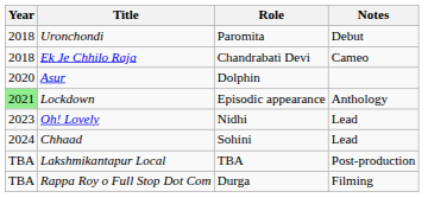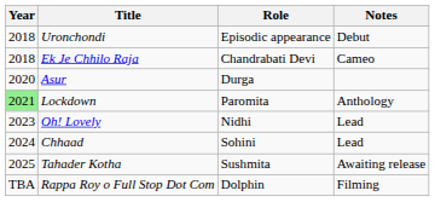Uronchondi | Role: Paromita -> Episodic appearance
Asur | Role: Dolphin -> Durga
Lockdown | Role: Episodic appearance -> Paromita
+ row: 2025 | Tahader Kotha | Sushmita | Awaiting release
- row: TBA | Lakshmikantapur Local | TBA | Post-production
Rappa Roy o Full Stop Dot Com | Role: Durga -> Dolphin
